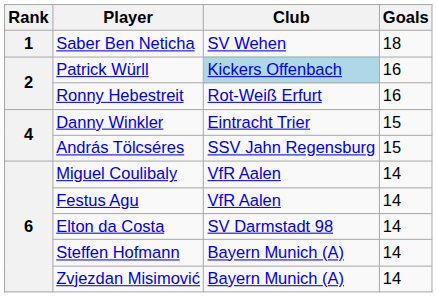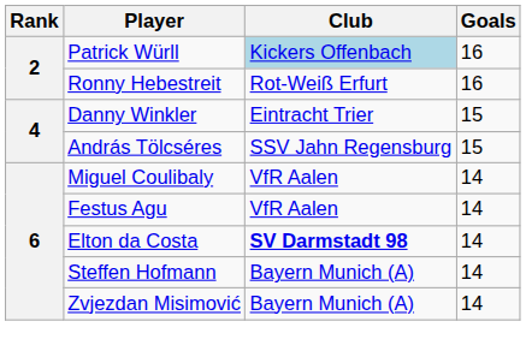- row: 1 | Saber Ben Neticha | SV Wehen | 18
Elton da Costa | Club: normal -> bold
